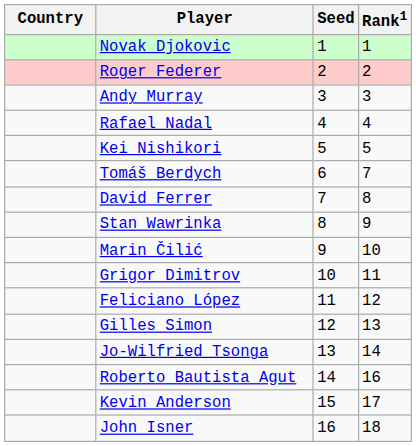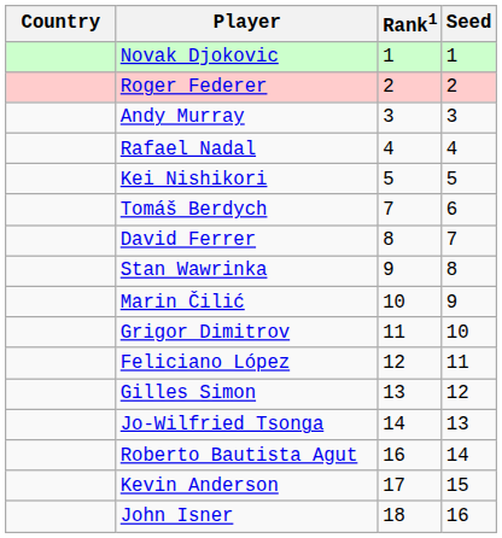columns swapped: Rank1 <-> Seed
